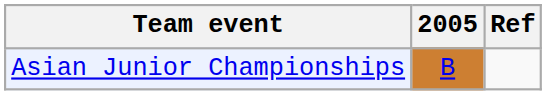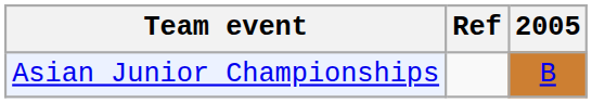columns swapped: 2005 <-> Ref
